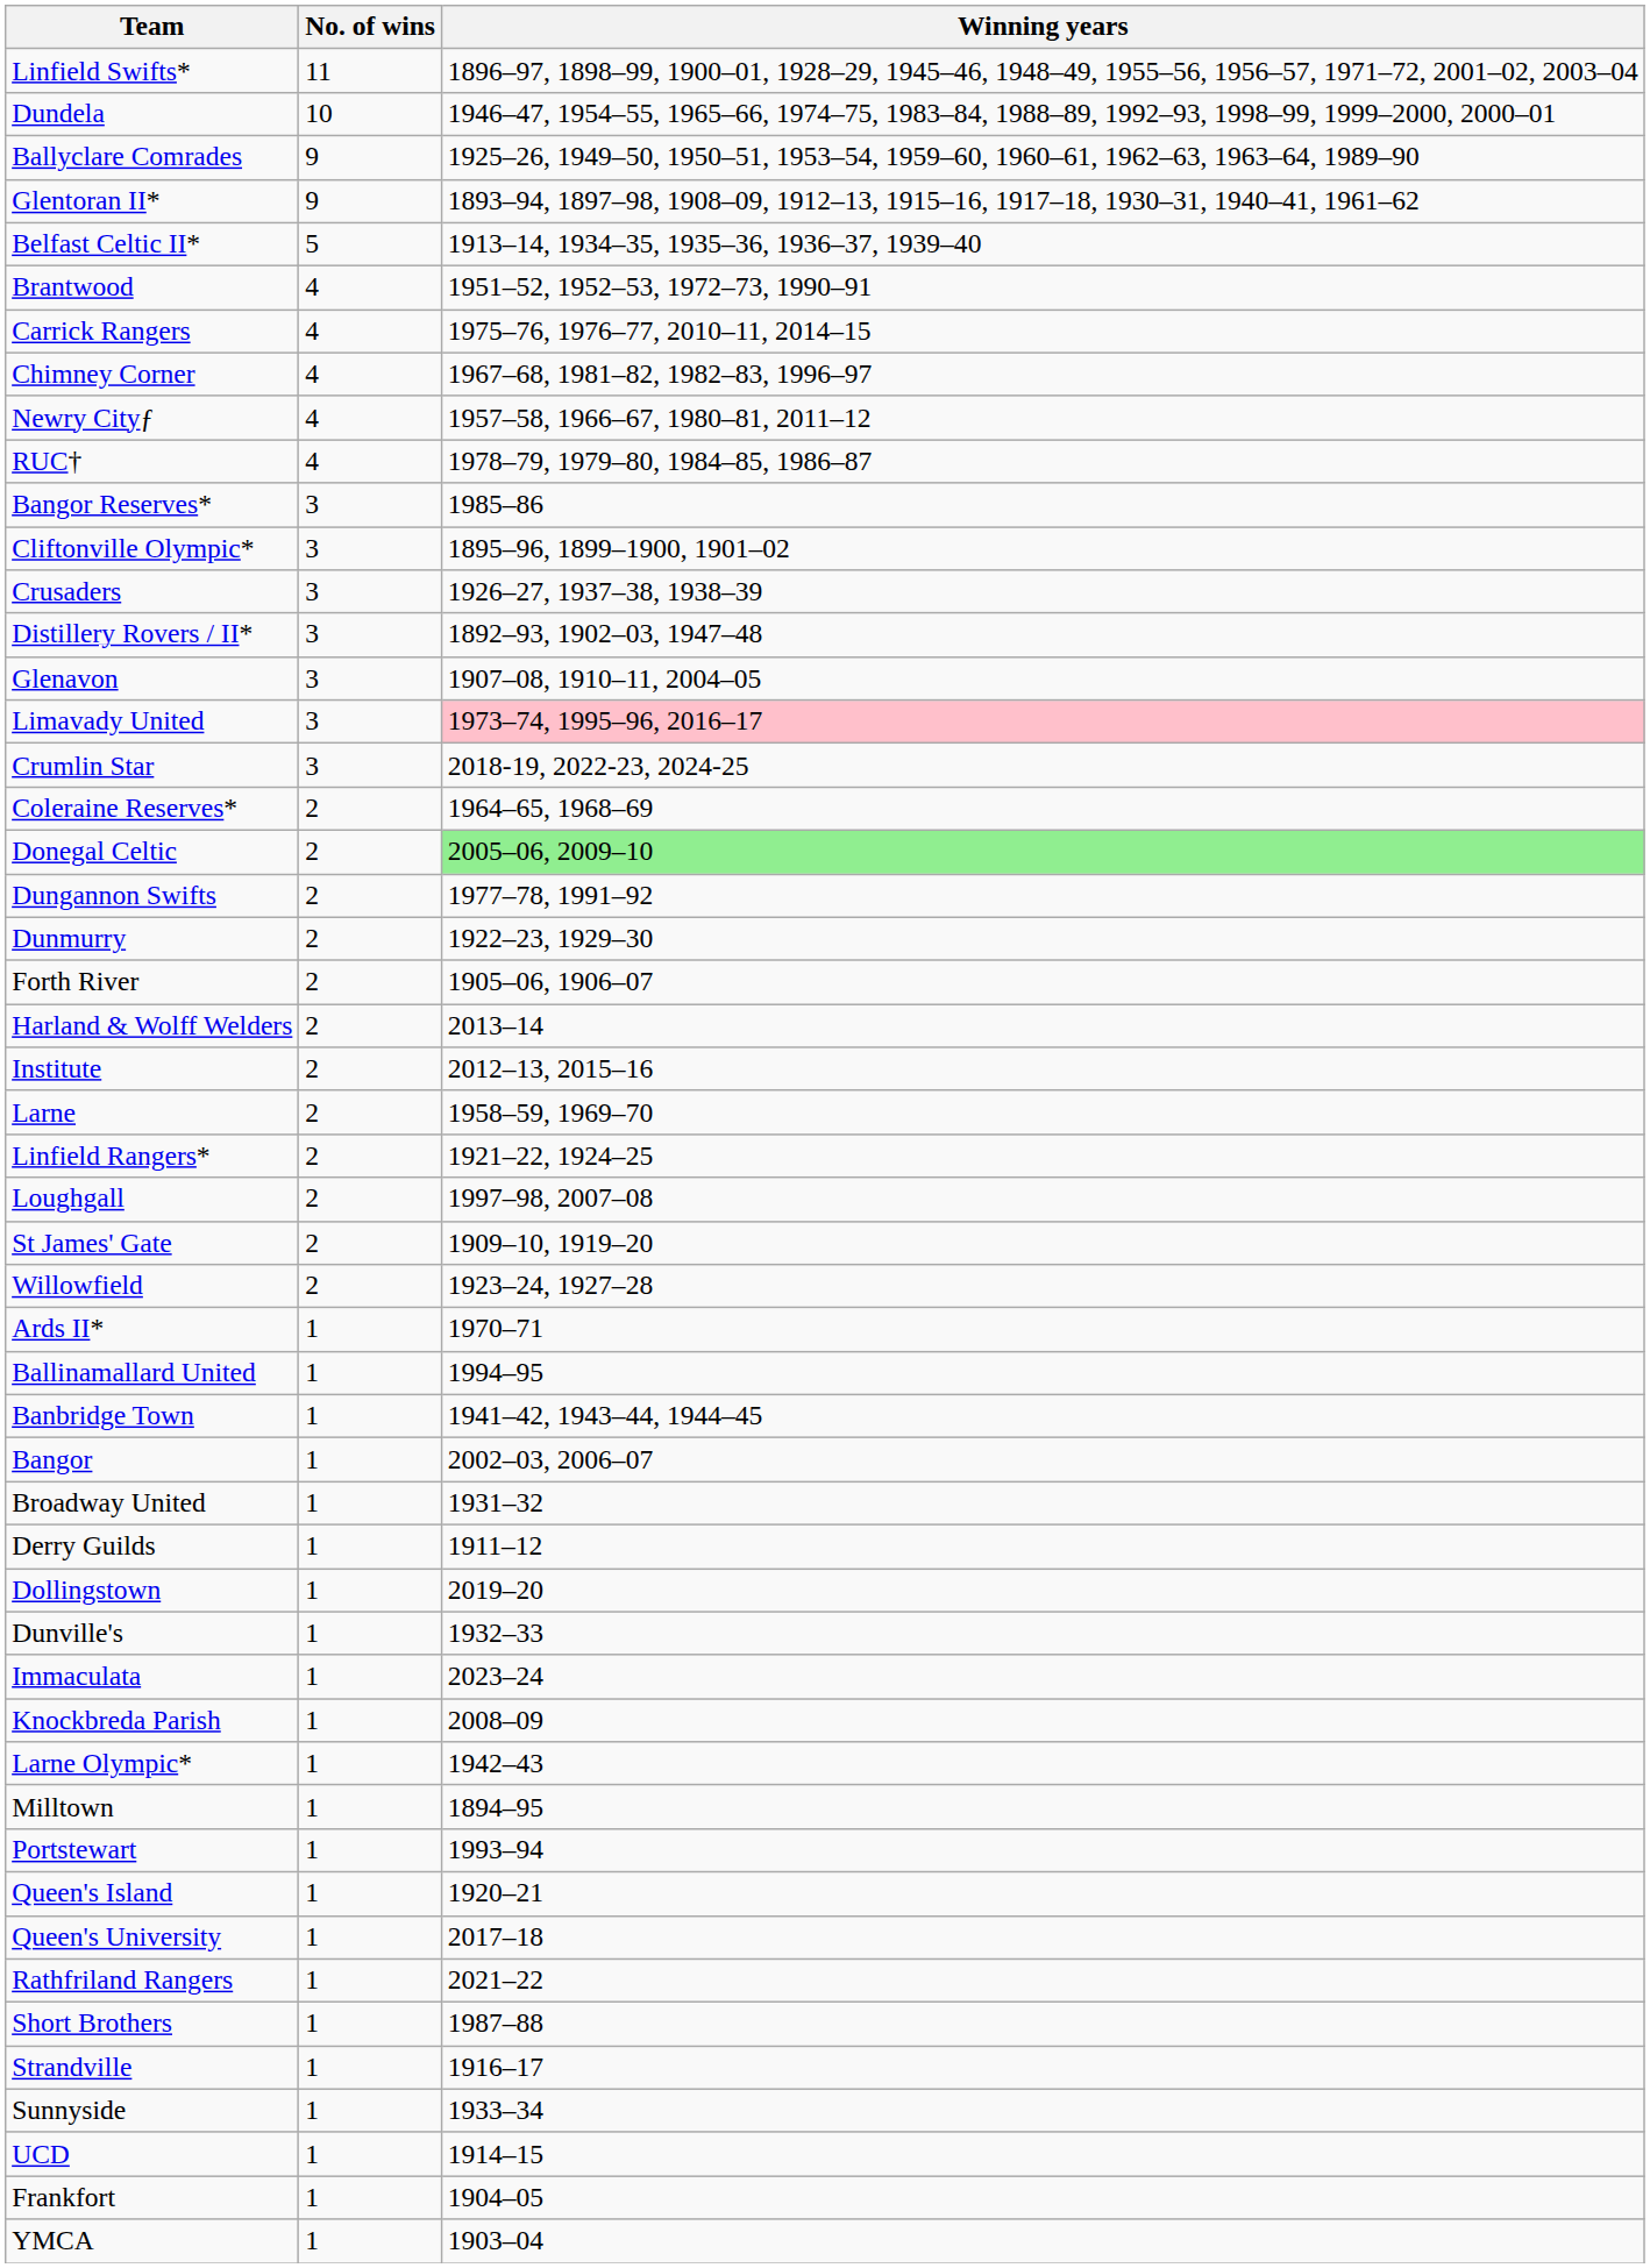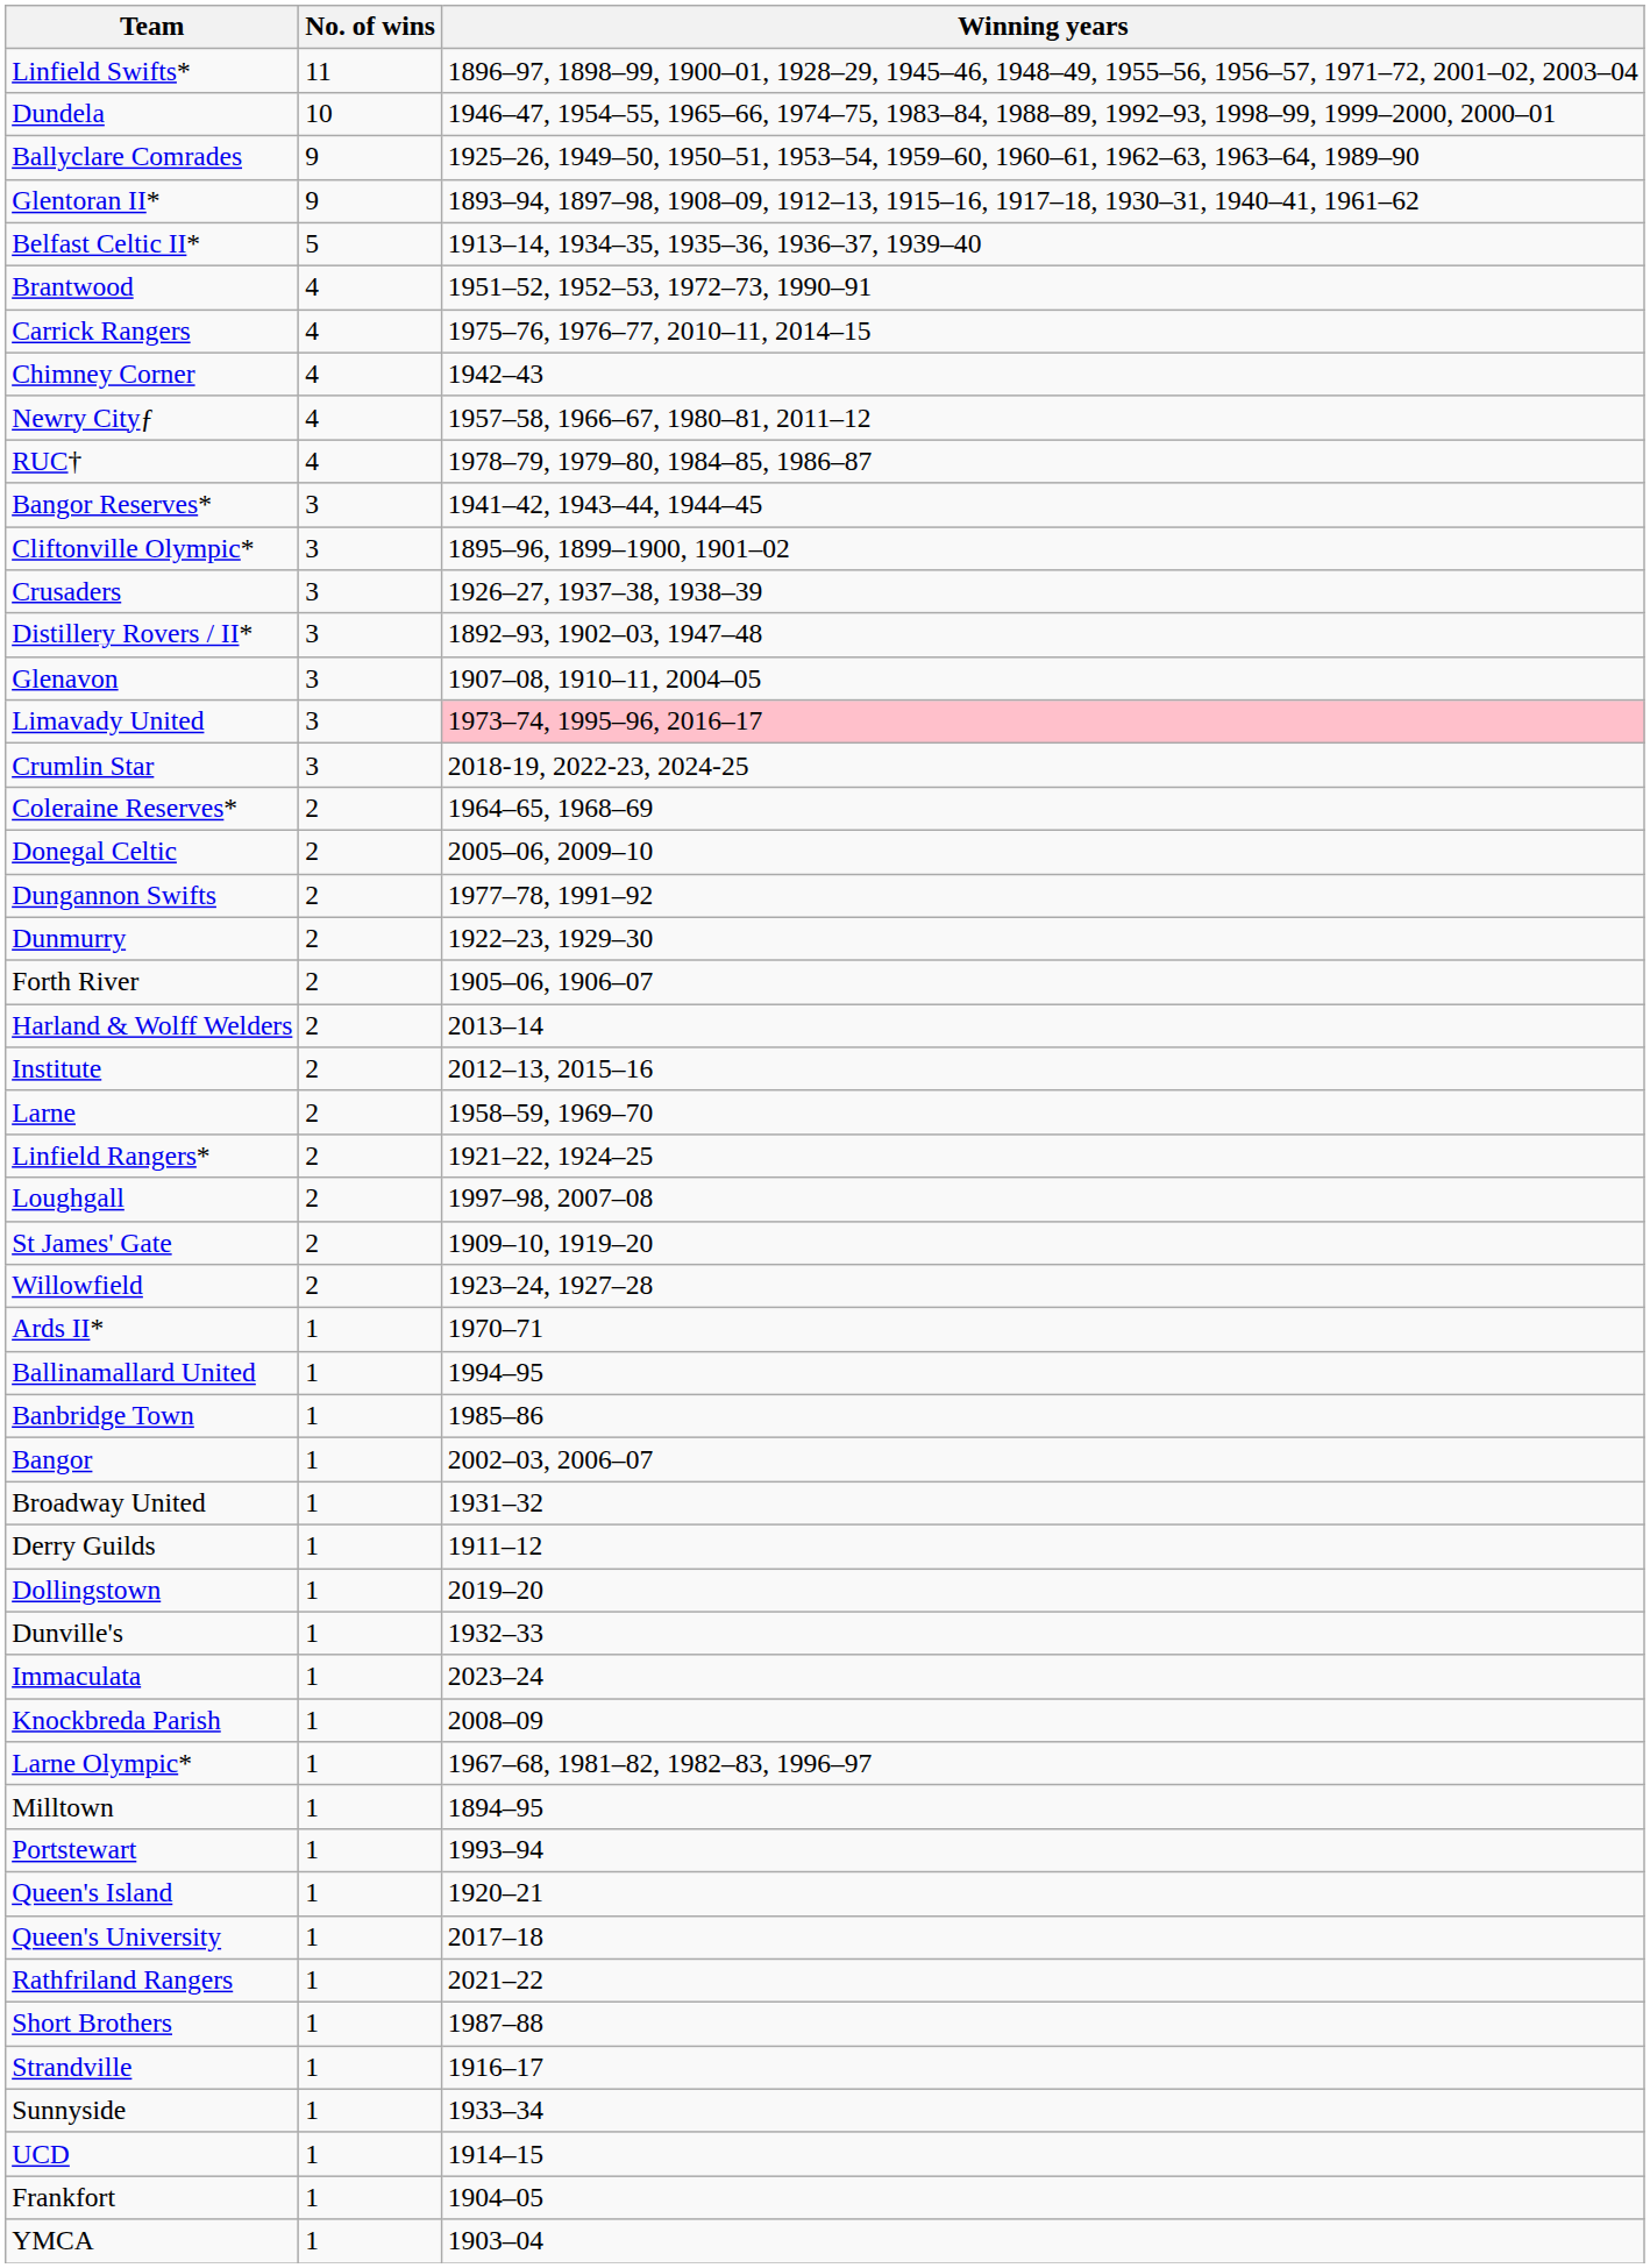Chimney Corner | Winning years: 1967–68, 1981–82, 1982–83, 1996–97 -> 1942–43
Bangor Reserves* | Winning years: 1985–86 -> 1941–42, 1943–44, 1944–45
Donegal Celtic | Winning years: lightgreen background -> no background
Banbridge Town | Winning years: 1941–42, 1943–44, 1944–45 -> 1985–86
Larne Olympic* | Winning years: 1942–43 -> 1967–68, 1981–82, 1982–83, 1996–97
